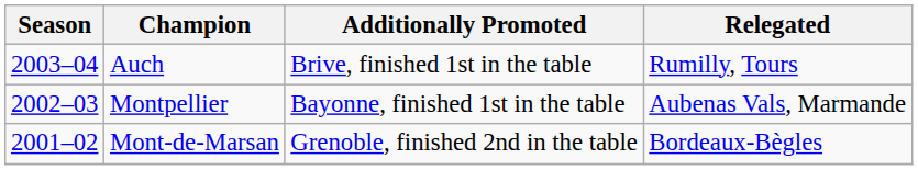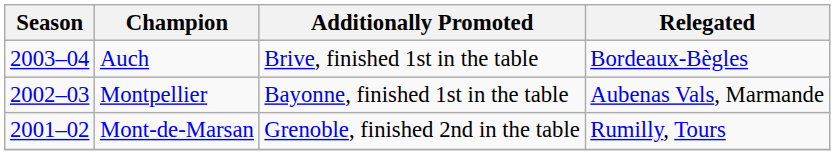Auch | Relegated: Rumilly, Tours -> Bordeaux-Bègles
Mont-de-Marsan | Relegated: Bordeaux-Bègles -> Rumilly, Tours
